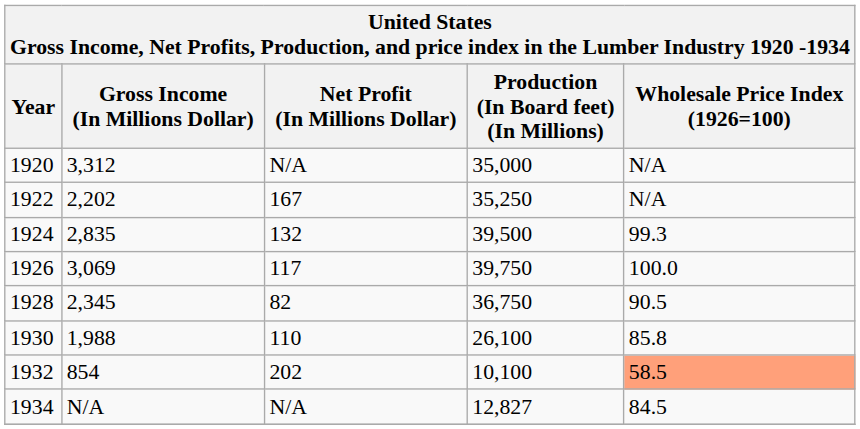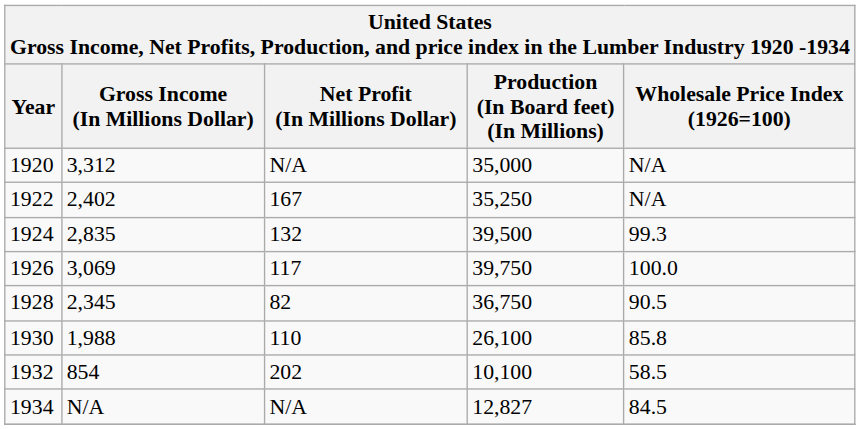1922 | Gross Income (In Millions Dollar): 2,202 -> 2,402
1932 | Wholesale Price Index (1926=100): lightsalmon background -> no background
